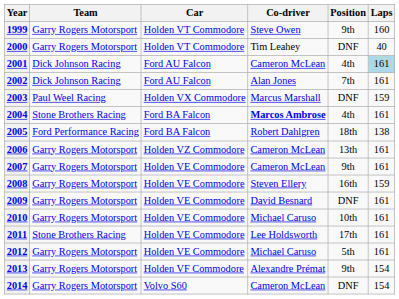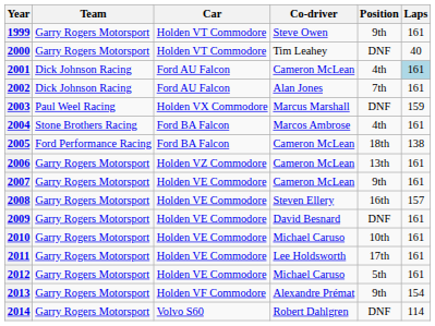1999 | Laps: 160 -> 161
2004 | Co-driver: bold -> normal
2005 | Co-driver: Robert Dahlgren -> Cameron McLean
2008 | Laps: 159 -> 157
2011 | Team: Stone Brothers Racing -> Garry Rogers Motorsport
2014 | Co-driver: Cameron McLean -> Robert Dahlgren
2014 | Laps: 154 -> 114
